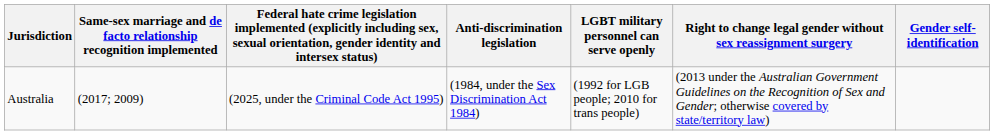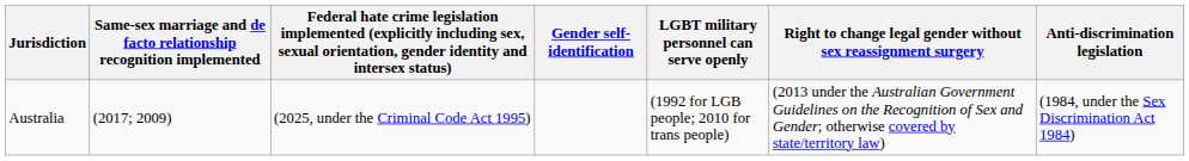columns swapped: Anti-discrimination legislation <-> Gender self-identification
